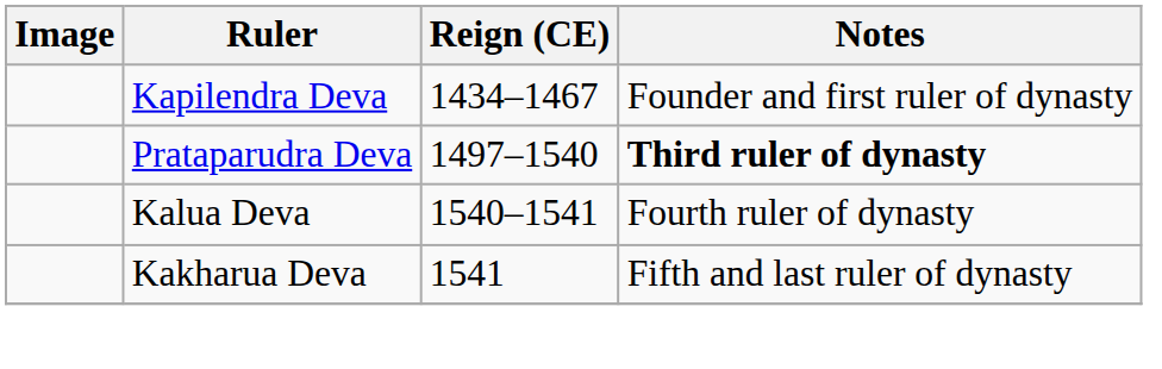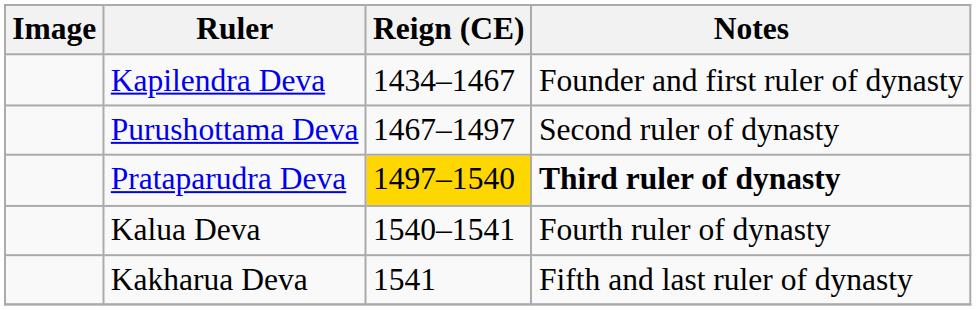+ row: Purushottama Deva | 1467–1497 | Second ruler of dynasty
Prataparudra Deva | Reign (CE): no background -> gold background
